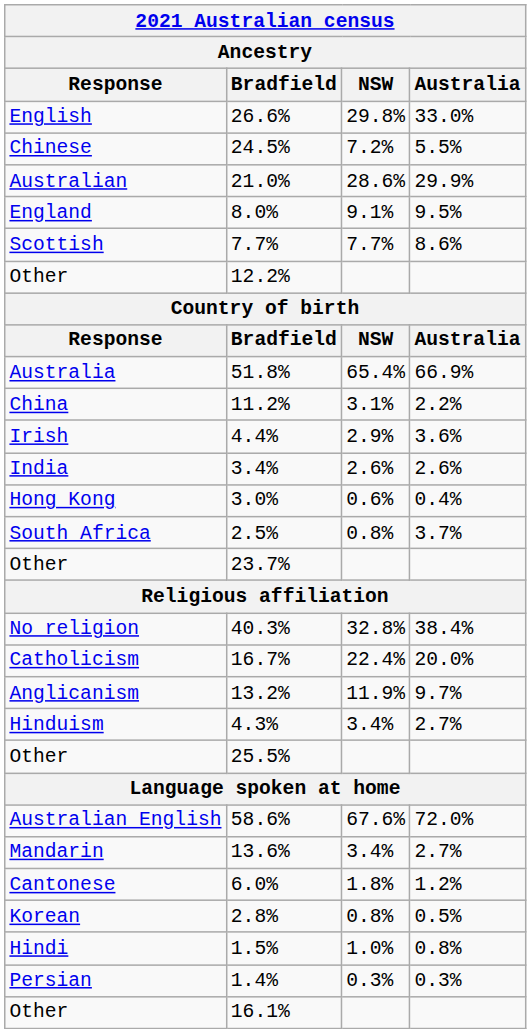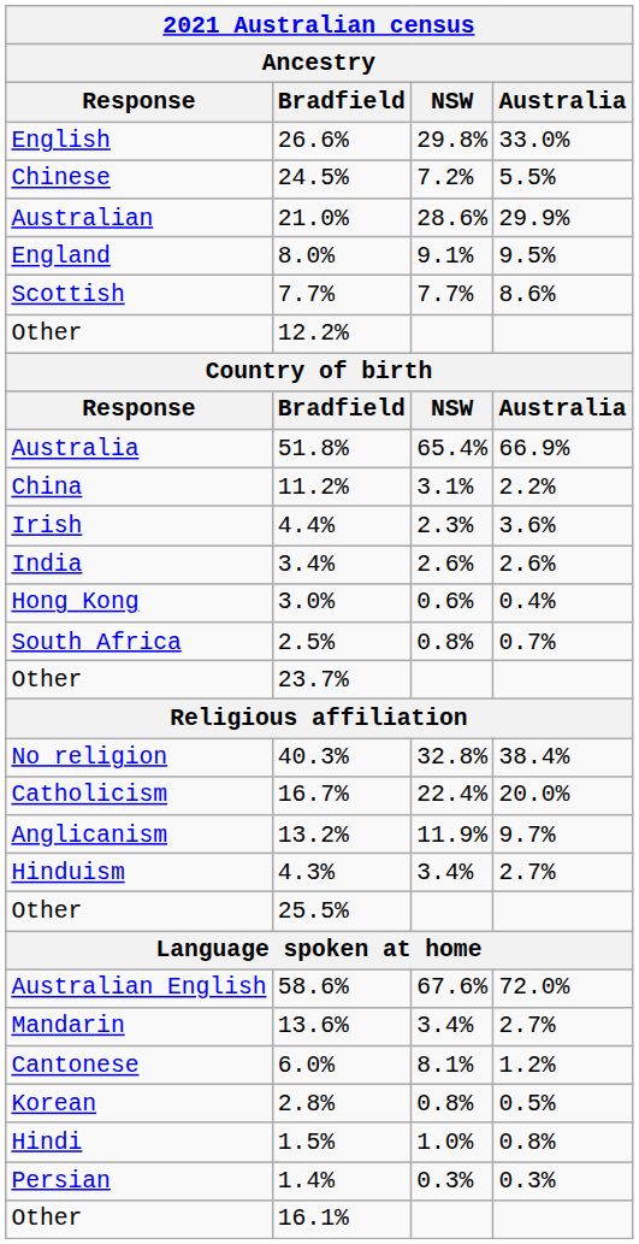4.4% | NSW: 2.9% -> 2.3%
2.5% | Australia: 3.7% -> 0.7%
6.0% | NSW: 1.8% -> 8.1%
